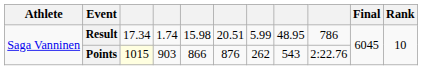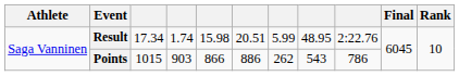Result | column 9: 786 -> 2:22.76
Points | column 3: lightyellow background -> no background
Points | column 6: 876 -> 886
Points | column 9: 2:22.76 -> 786
